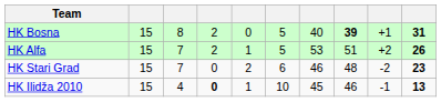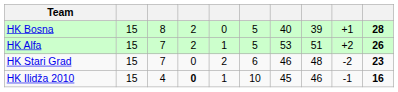HK Bosna | column 8: bold -> normal
HK Bosna | column 10: 31 -> 28
HK Ilidža 2010 | column 10: 13 -> 16
